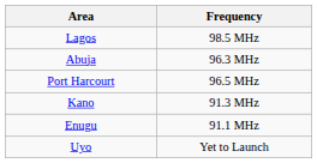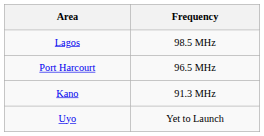- row: Abuja | 96.3 MHz
- row: Enugu | 91.1 MHz
